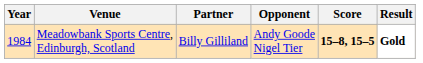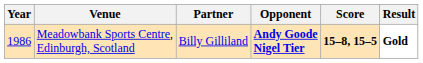Meadowbank Sports Centre, Edinburgh, Scotland | Year: 1984 -> 1986
Meadowbank Sports Centre, Edinburgh, Scotland | Opponent: normal -> bold
